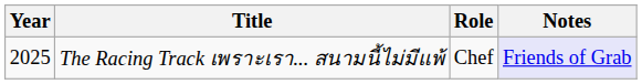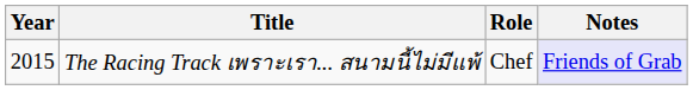The Racing Track เพราะเรา... สนามนี้ไม่มีแพ้ | Year: 2025 -> 2015
